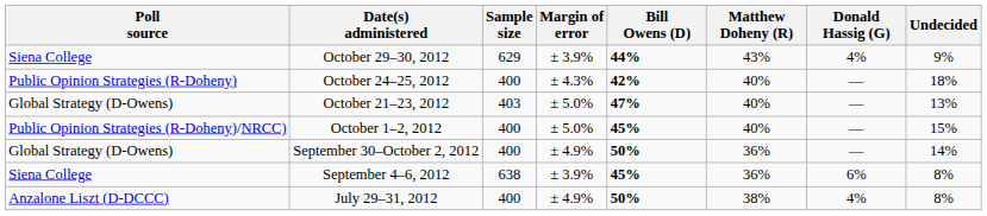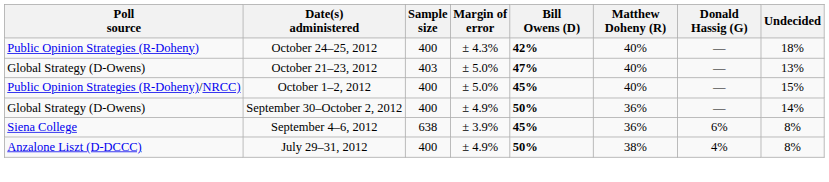- row: Siena College | October 29–30, 2012 | 629 | ± 3.9% | 44% | 43% | 4% | 9%
